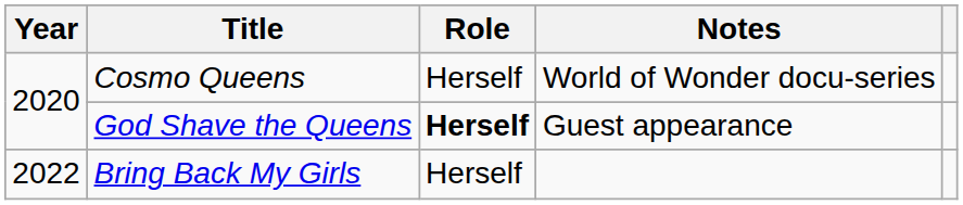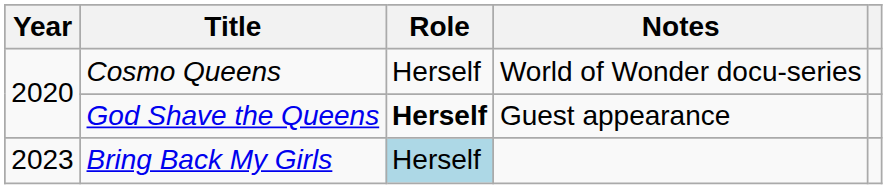Bring Back My Girls | Year: 2022 -> 2023
Bring Back My Girls | Role: no background -> lightblue background
